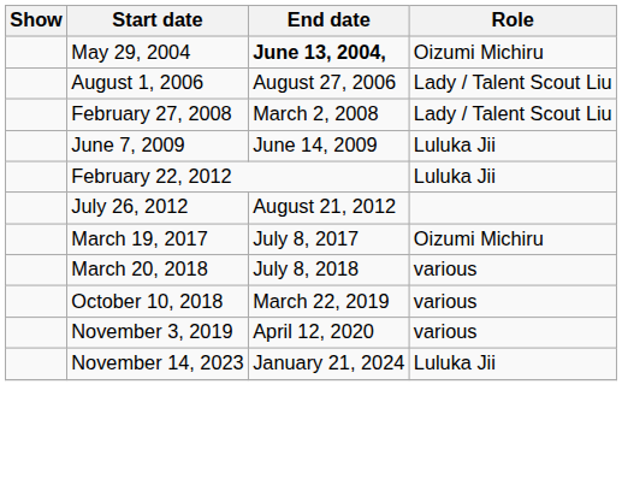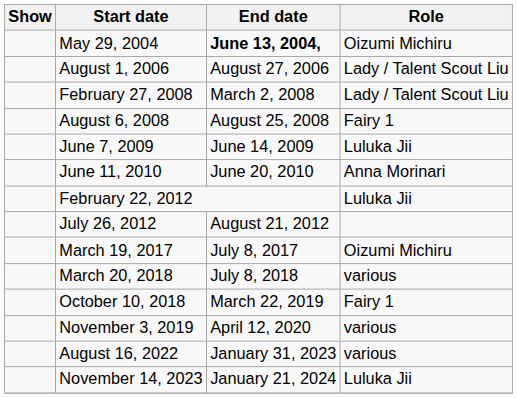+ row: August 6, 2008 | August 25, 2008 | Fairy 1
+ row: June 11, 2010 | June 20, 2010 | Anna Morinari
October 10, 2018 | Role: various -> Fairy 1
+ row: August 16, 2022 | January 31, 2023 | various
